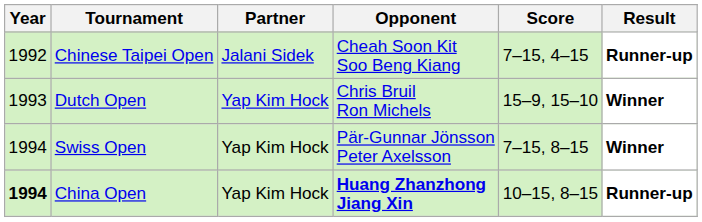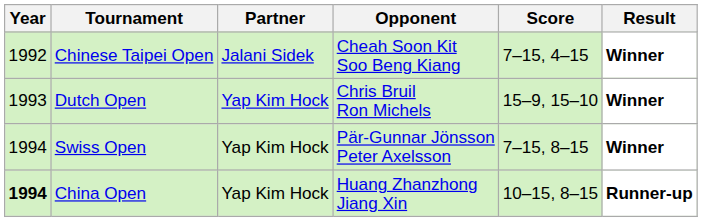Chinese Taipei Open | Result: Runner-up -> Winner
China Open | Opponent: bold -> normal
